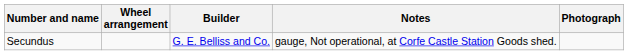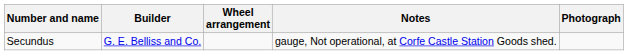columns swapped: Wheel arrangement <-> Builder
